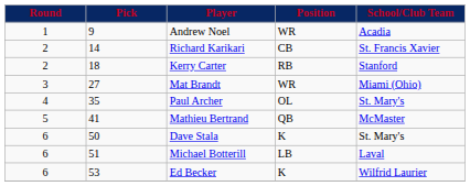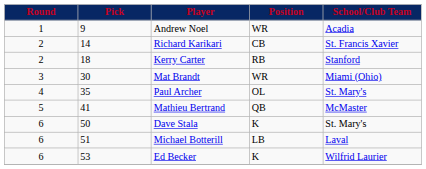Mat Brandt | Pick: 27 -> 30
